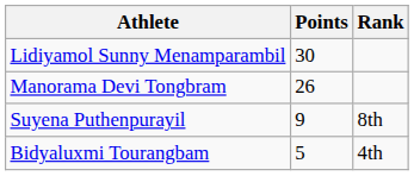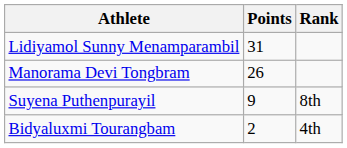Lidiyamol Sunny Menamparambil | Points: 30 -> 31
Bidyaluxmi Tourangbam | Points: 5 -> 2
